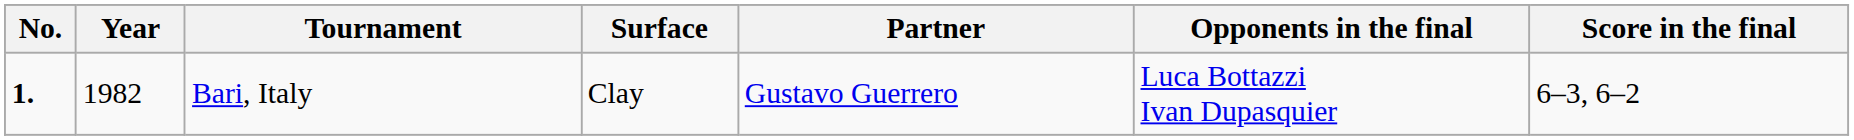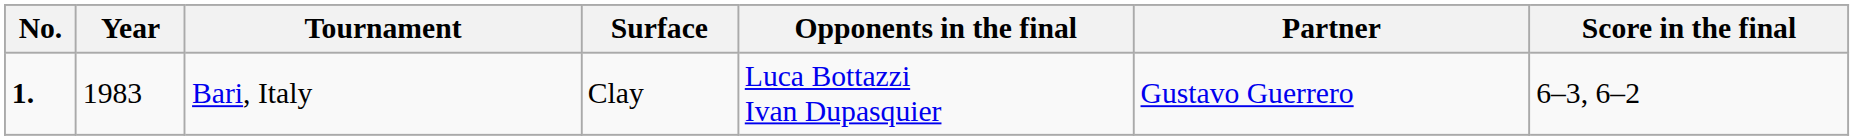columns swapped: Partner <-> Opponents in the final
Bari, Italy | Year: 1982 -> 1983
